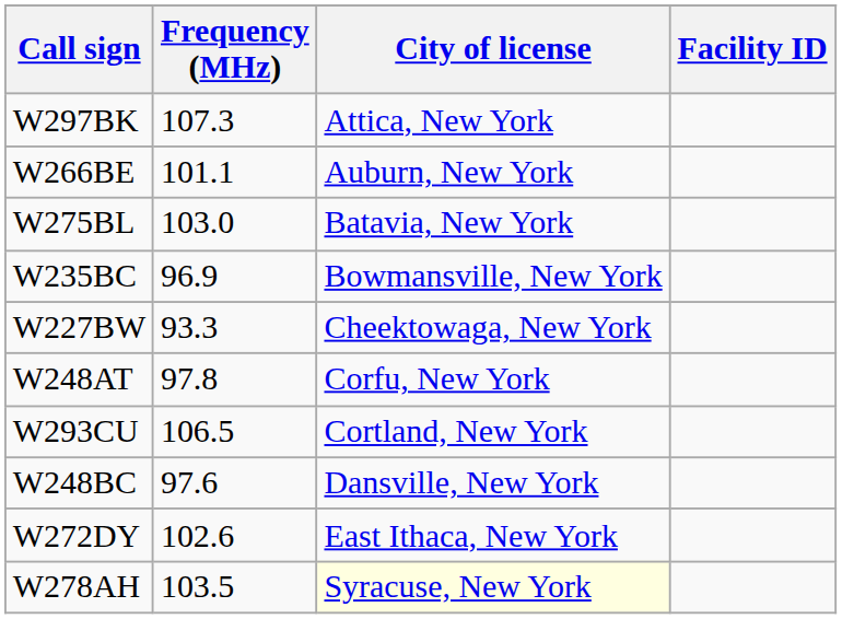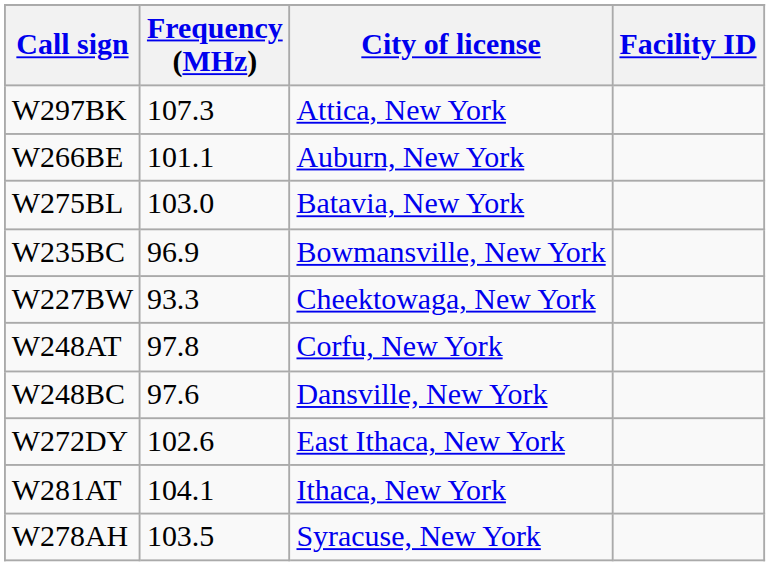- row: W293CU | 106.5 | Cortland, New York
+ row: W281AT | 104.1 | Ithaca, New York
W278AH | City of license: lightyellow background -> no background
